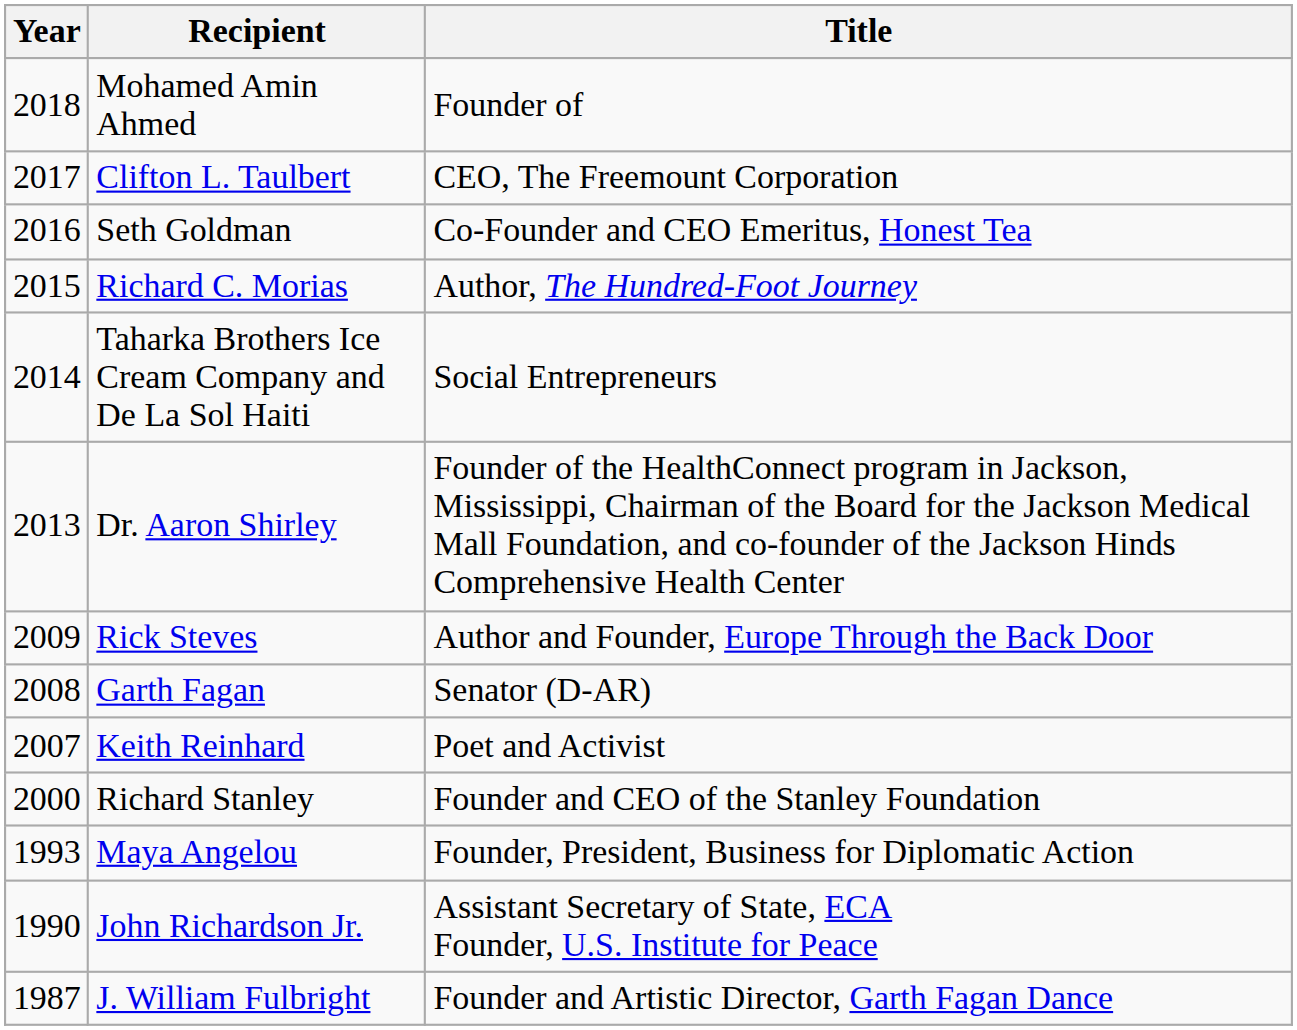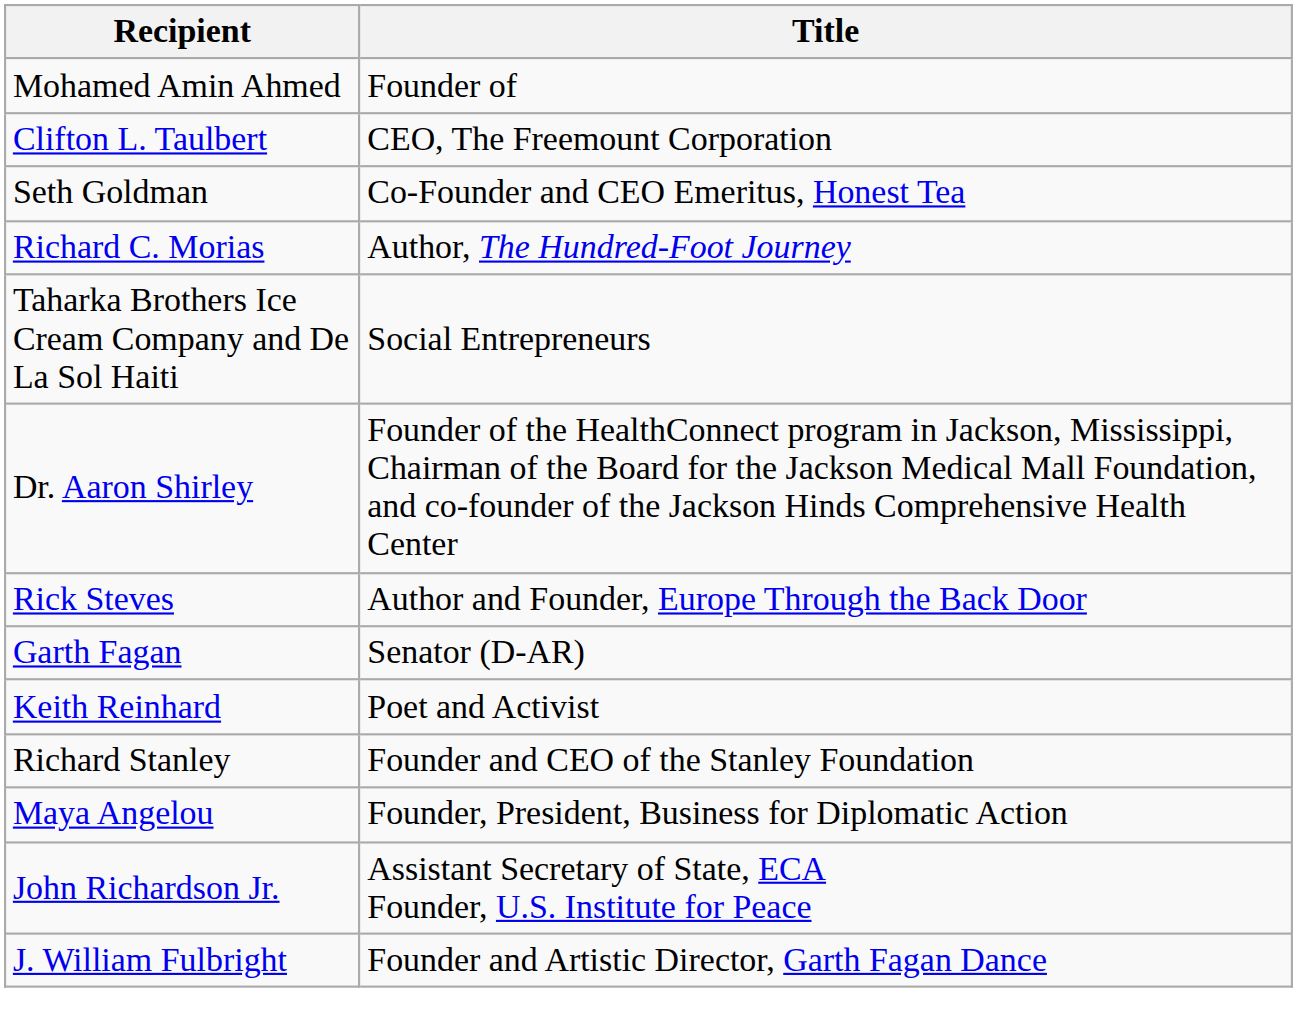- column: Year | 2018 | 2017 | 2016 | 2015 | 2014 | 2013 | 2009 | 2008 | 2007 | 2000 | 1993 | 1990 | 1987
